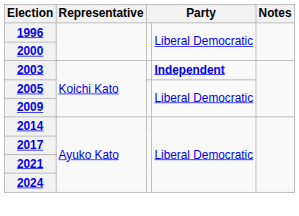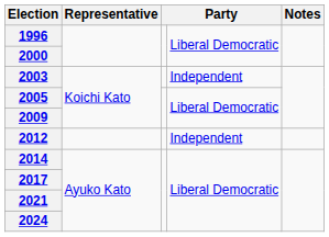2003 | column 4: bold -> normal
+ row: 2012 | Independent
